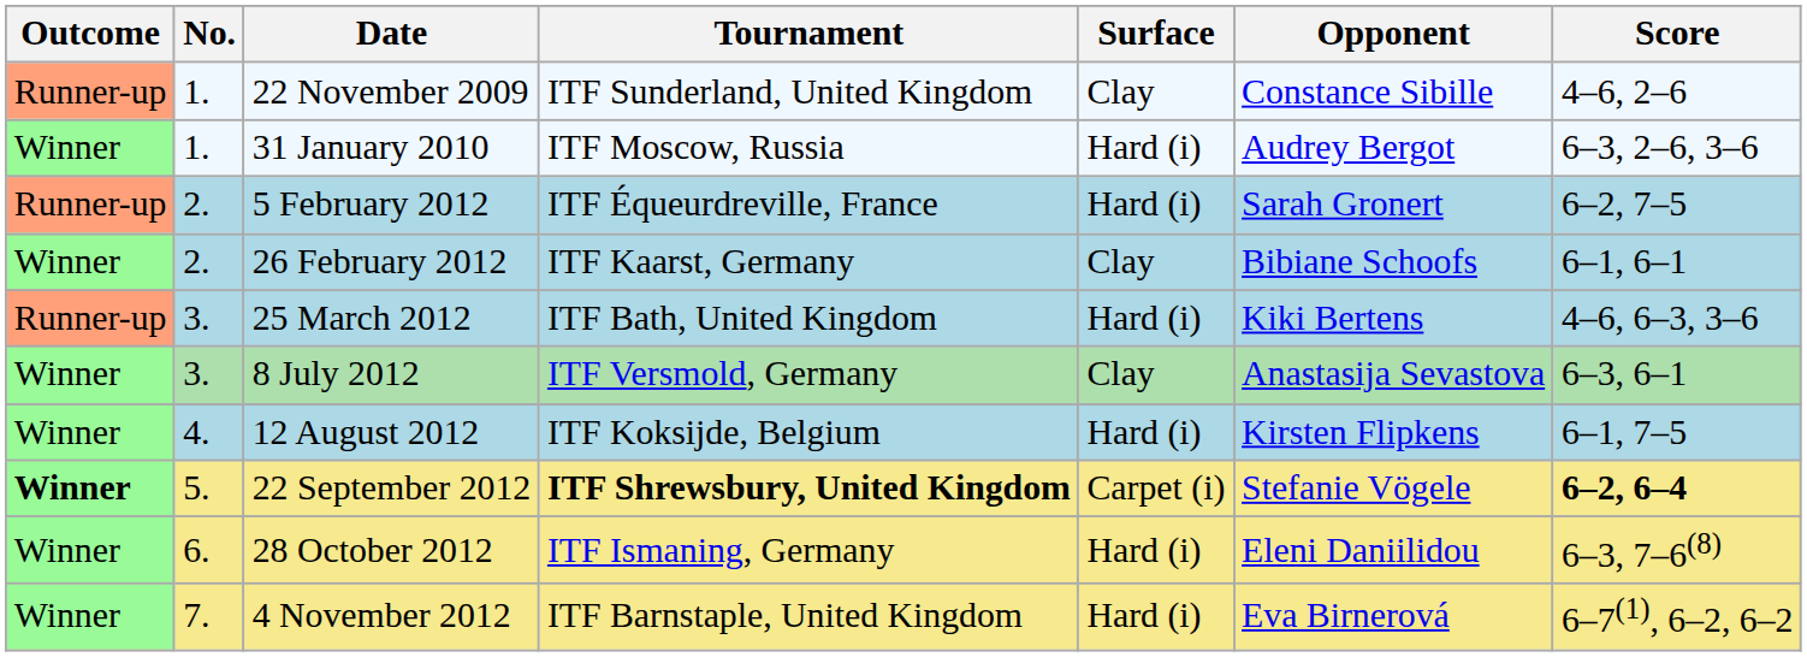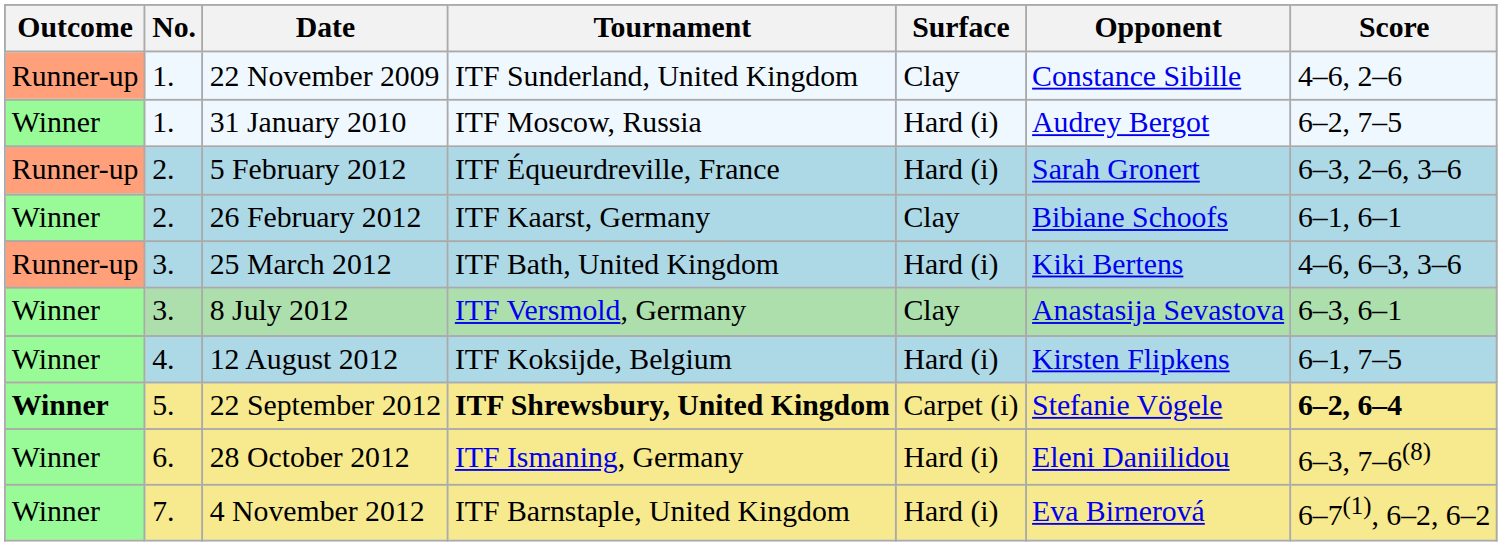31 January 2010 | Score: 6–3, 2–6, 3–6 -> 6–2, 7–5
5 February 2012 | Score: 6–2, 7–5 -> 6–3, 2–6, 3–6
